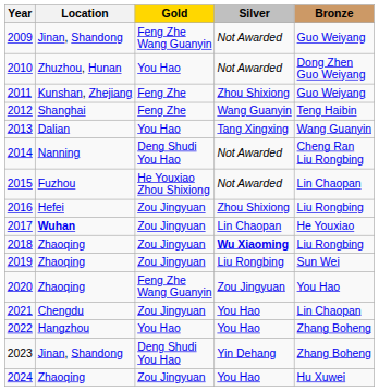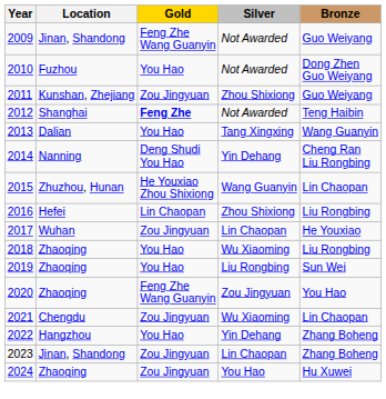2010 | Location: Zhuzhou, Hunan -> Fuzhou
2011 | Gold: Feng Zhe -> Zou Jingyuan
2012 | Gold: normal -> bold
2012 | Silver: Wang Guanyin -> Not Awarded
2014 | Silver: Not Awarded -> Yin Dehang
2015 | Location: Fuzhou -> Zhuzhou, Hunan
2015 | Silver: Not Awarded -> Wang Guanyin
2016 | Gold: Zou Jingyuan -> Lin Chaopan
2017 | Location: bold -> normal
2018 | Gold: Zou Jingyuan -> You Hao
2018 | Silver: bold -> normal
2019 | Gold: Zou Jingyuan -> You Hao
2021 | Silver: You Hao -> Wu Xiaoming
2022 | Silver: You Hao -> Yin Dehang
2023 | Gold: Deng Shudi You Hao -> Zou Jingyuan
2023 | Silver: Yin Dehang -> Lin Chaopan
